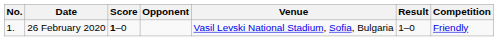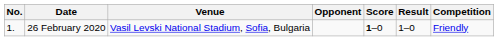columns swapped: Venue <-> Score
